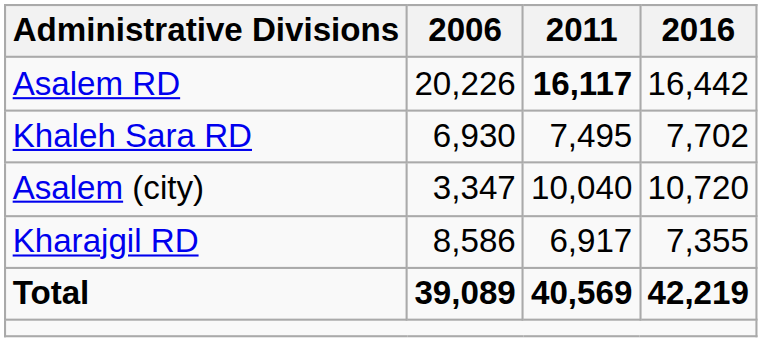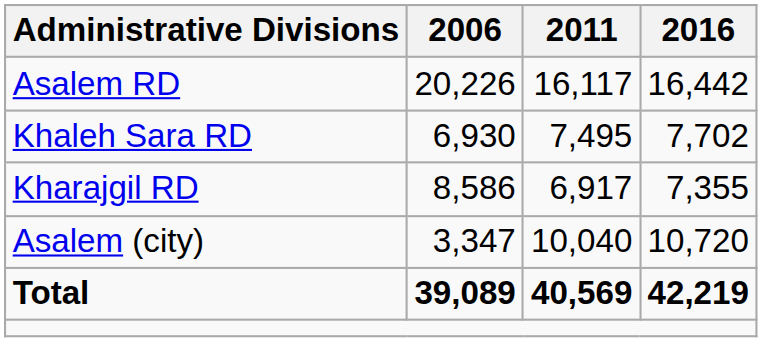Asalem RD | 2011: bold -> normal
rows swapped: Kharajgil RD <-> Asalem (city)
